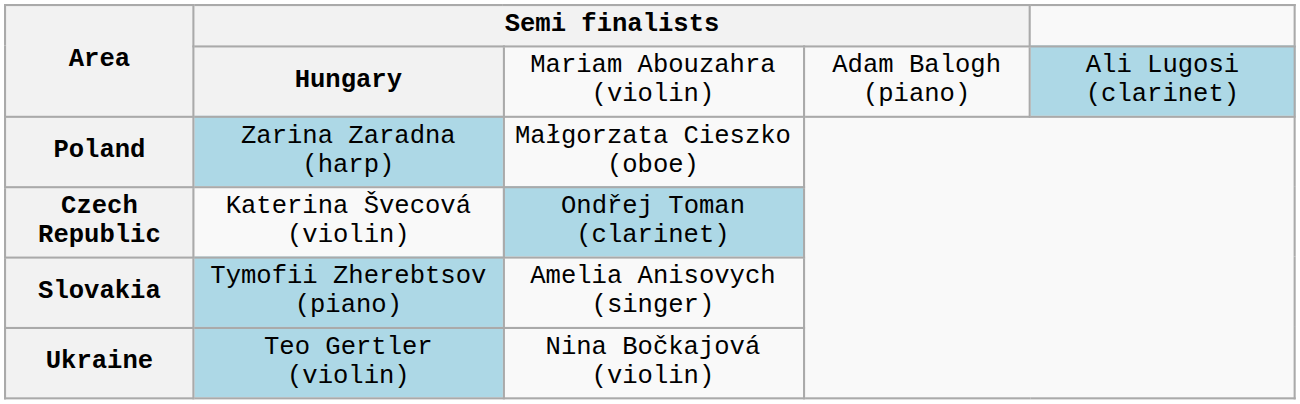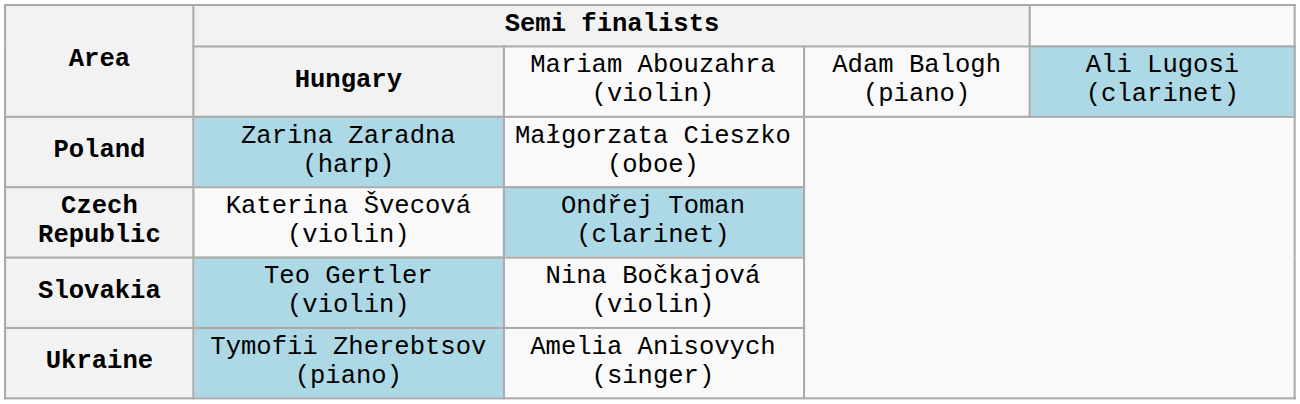Slovakia | column 2: Tymofii Zherebtsov (piano) -> Teo Gertler (violin)
Slovakia | column 3: Amelia Anisovych (singer) -> Nina Bočkajová (violin)
Ukraine | column 2: Teo Gertler (violin) -> Tymofii Zherebtsov (piano)
Ukraine | column 3: Nina Bočkajová (violin) -> Amelia Anisovych (singer)
